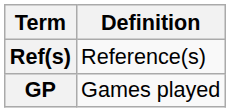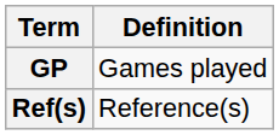rows swapped: GP <-> Ref(s)
